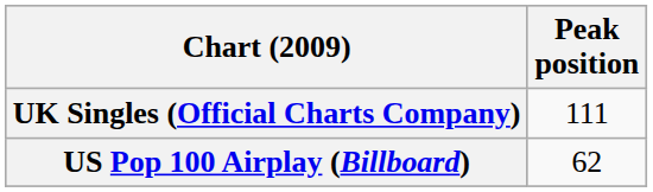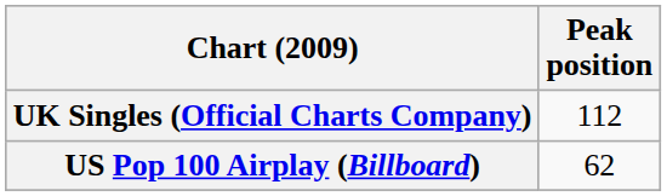UK Singles (Official Charts Company) | Peak position: 111 -> 112
